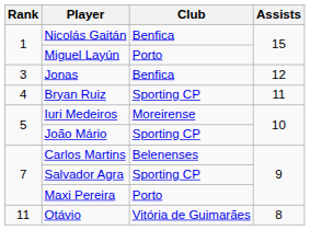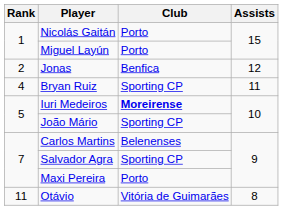Nicolás Gaitán | Club: Benfica -> Porto
Jonas | Rank: 3 -> 2
Iuri Medeiros | Club: normal -> bold
